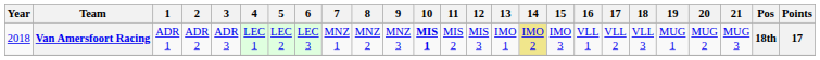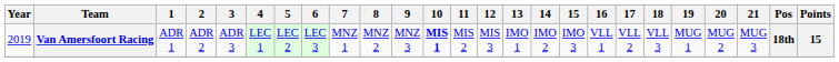Van Amersfoort Racing | Year: 2018 -> 2019
Van Amersfoort Racing | 14: khaki background -> no background
Van Amersfoort Racing | Points: 17 -> 15
